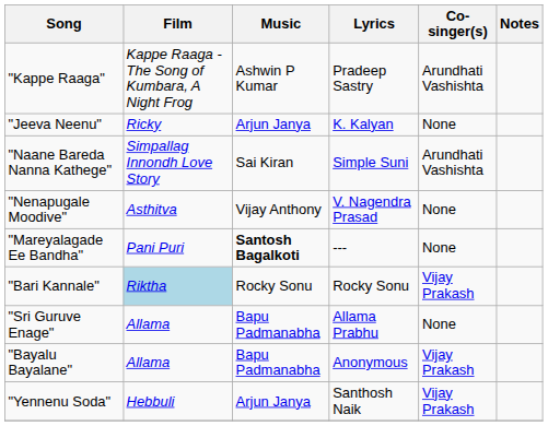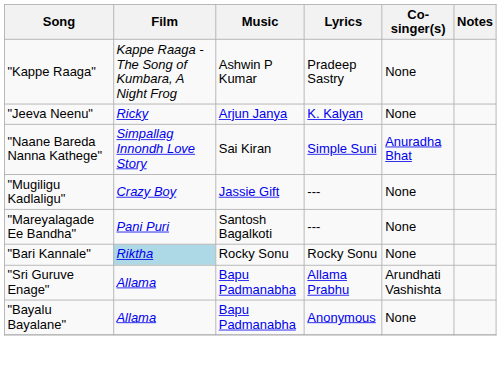"Kappe Raaga" | Co-singer(s): Arundhati Vashishta -> None
"Naane Bareda Nanna Kathege" | Co-singer(s): Arundhati Vashishta -> Anuradha Bhat
+ row: "Mugiligu Kadlaligu" | Crazy Boy | Jassie Gift | --- | None
- row: "Nenapugale Moodive" | Asthitva | Vijay Anthony | V. Nagendra Prasad | None
"Mareyalagade Ee Bandha" | Music: bold -> normal
"Bari Kannale" | Co-singer(s): Vijay Prakash -> None
"Sri Guruve Enage" | Co-singer(s): None -> Arundhati Vashishta
"Bayalu Bayalane" | Co-singer(s): Vijay Prakash -> None
- row: "Yennenu Soda" | Hebbuli | Arjun Janya | Santhosh Naik | Vijay Prakash
